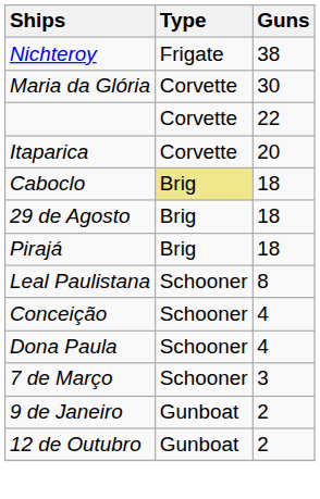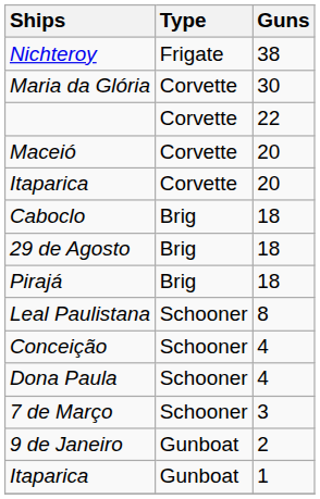+ row: Maceió | Corvette | 20
Caboclo | Type: khaki background -> no background
- row: 12 de Outubro | Gunboat | 2
+ row: Itaparica | Gunboat | 1
